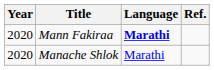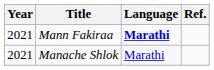Mann Fakiraa | Year: 2020 -> 2021
Manache Shlok | Year: 2020 -> 2021
